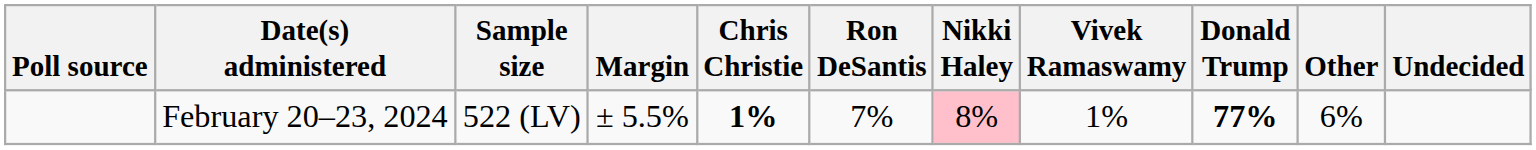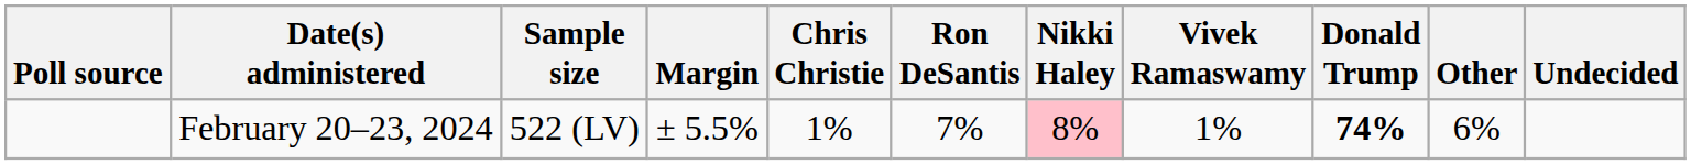February 20–23, 2024 | Chris Christie: bold -> normal
February 20–23, 2024 | Donald Trump: 77% -> 74%
